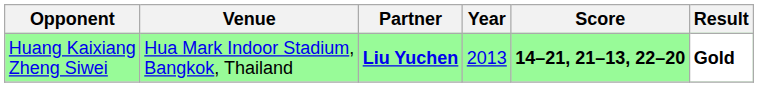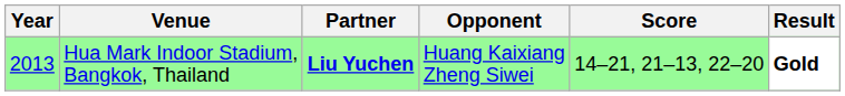columns swapped: Year <-> Opponent
Hua Mark Indoor Stadium, Bangkok, Thailand | Score: bold -> normal
